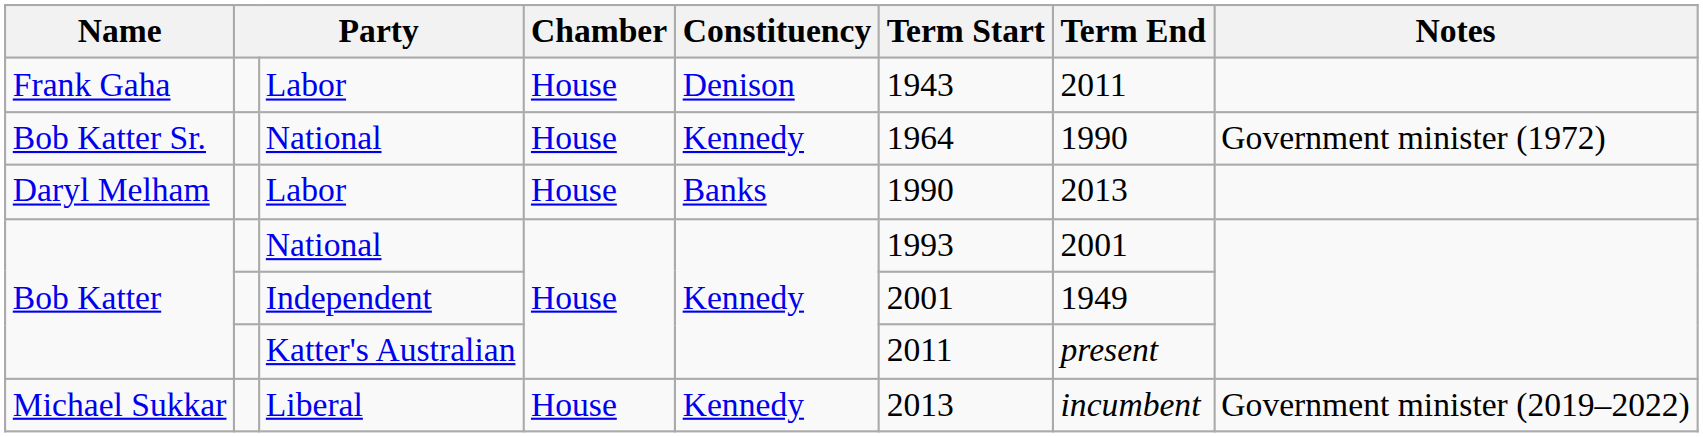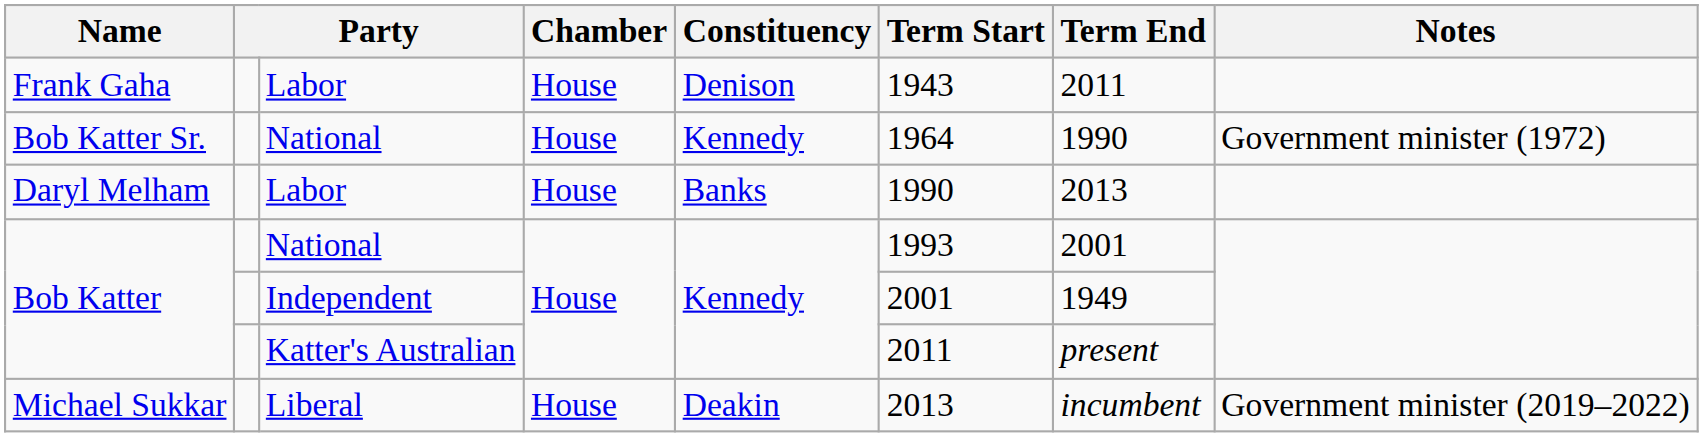Michael Sukkar | Constituency: Kennedy -> Deakin
